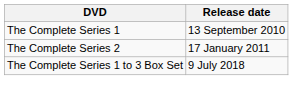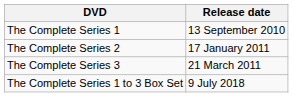+ row: The Complete Series 3 | 21 March 2011
